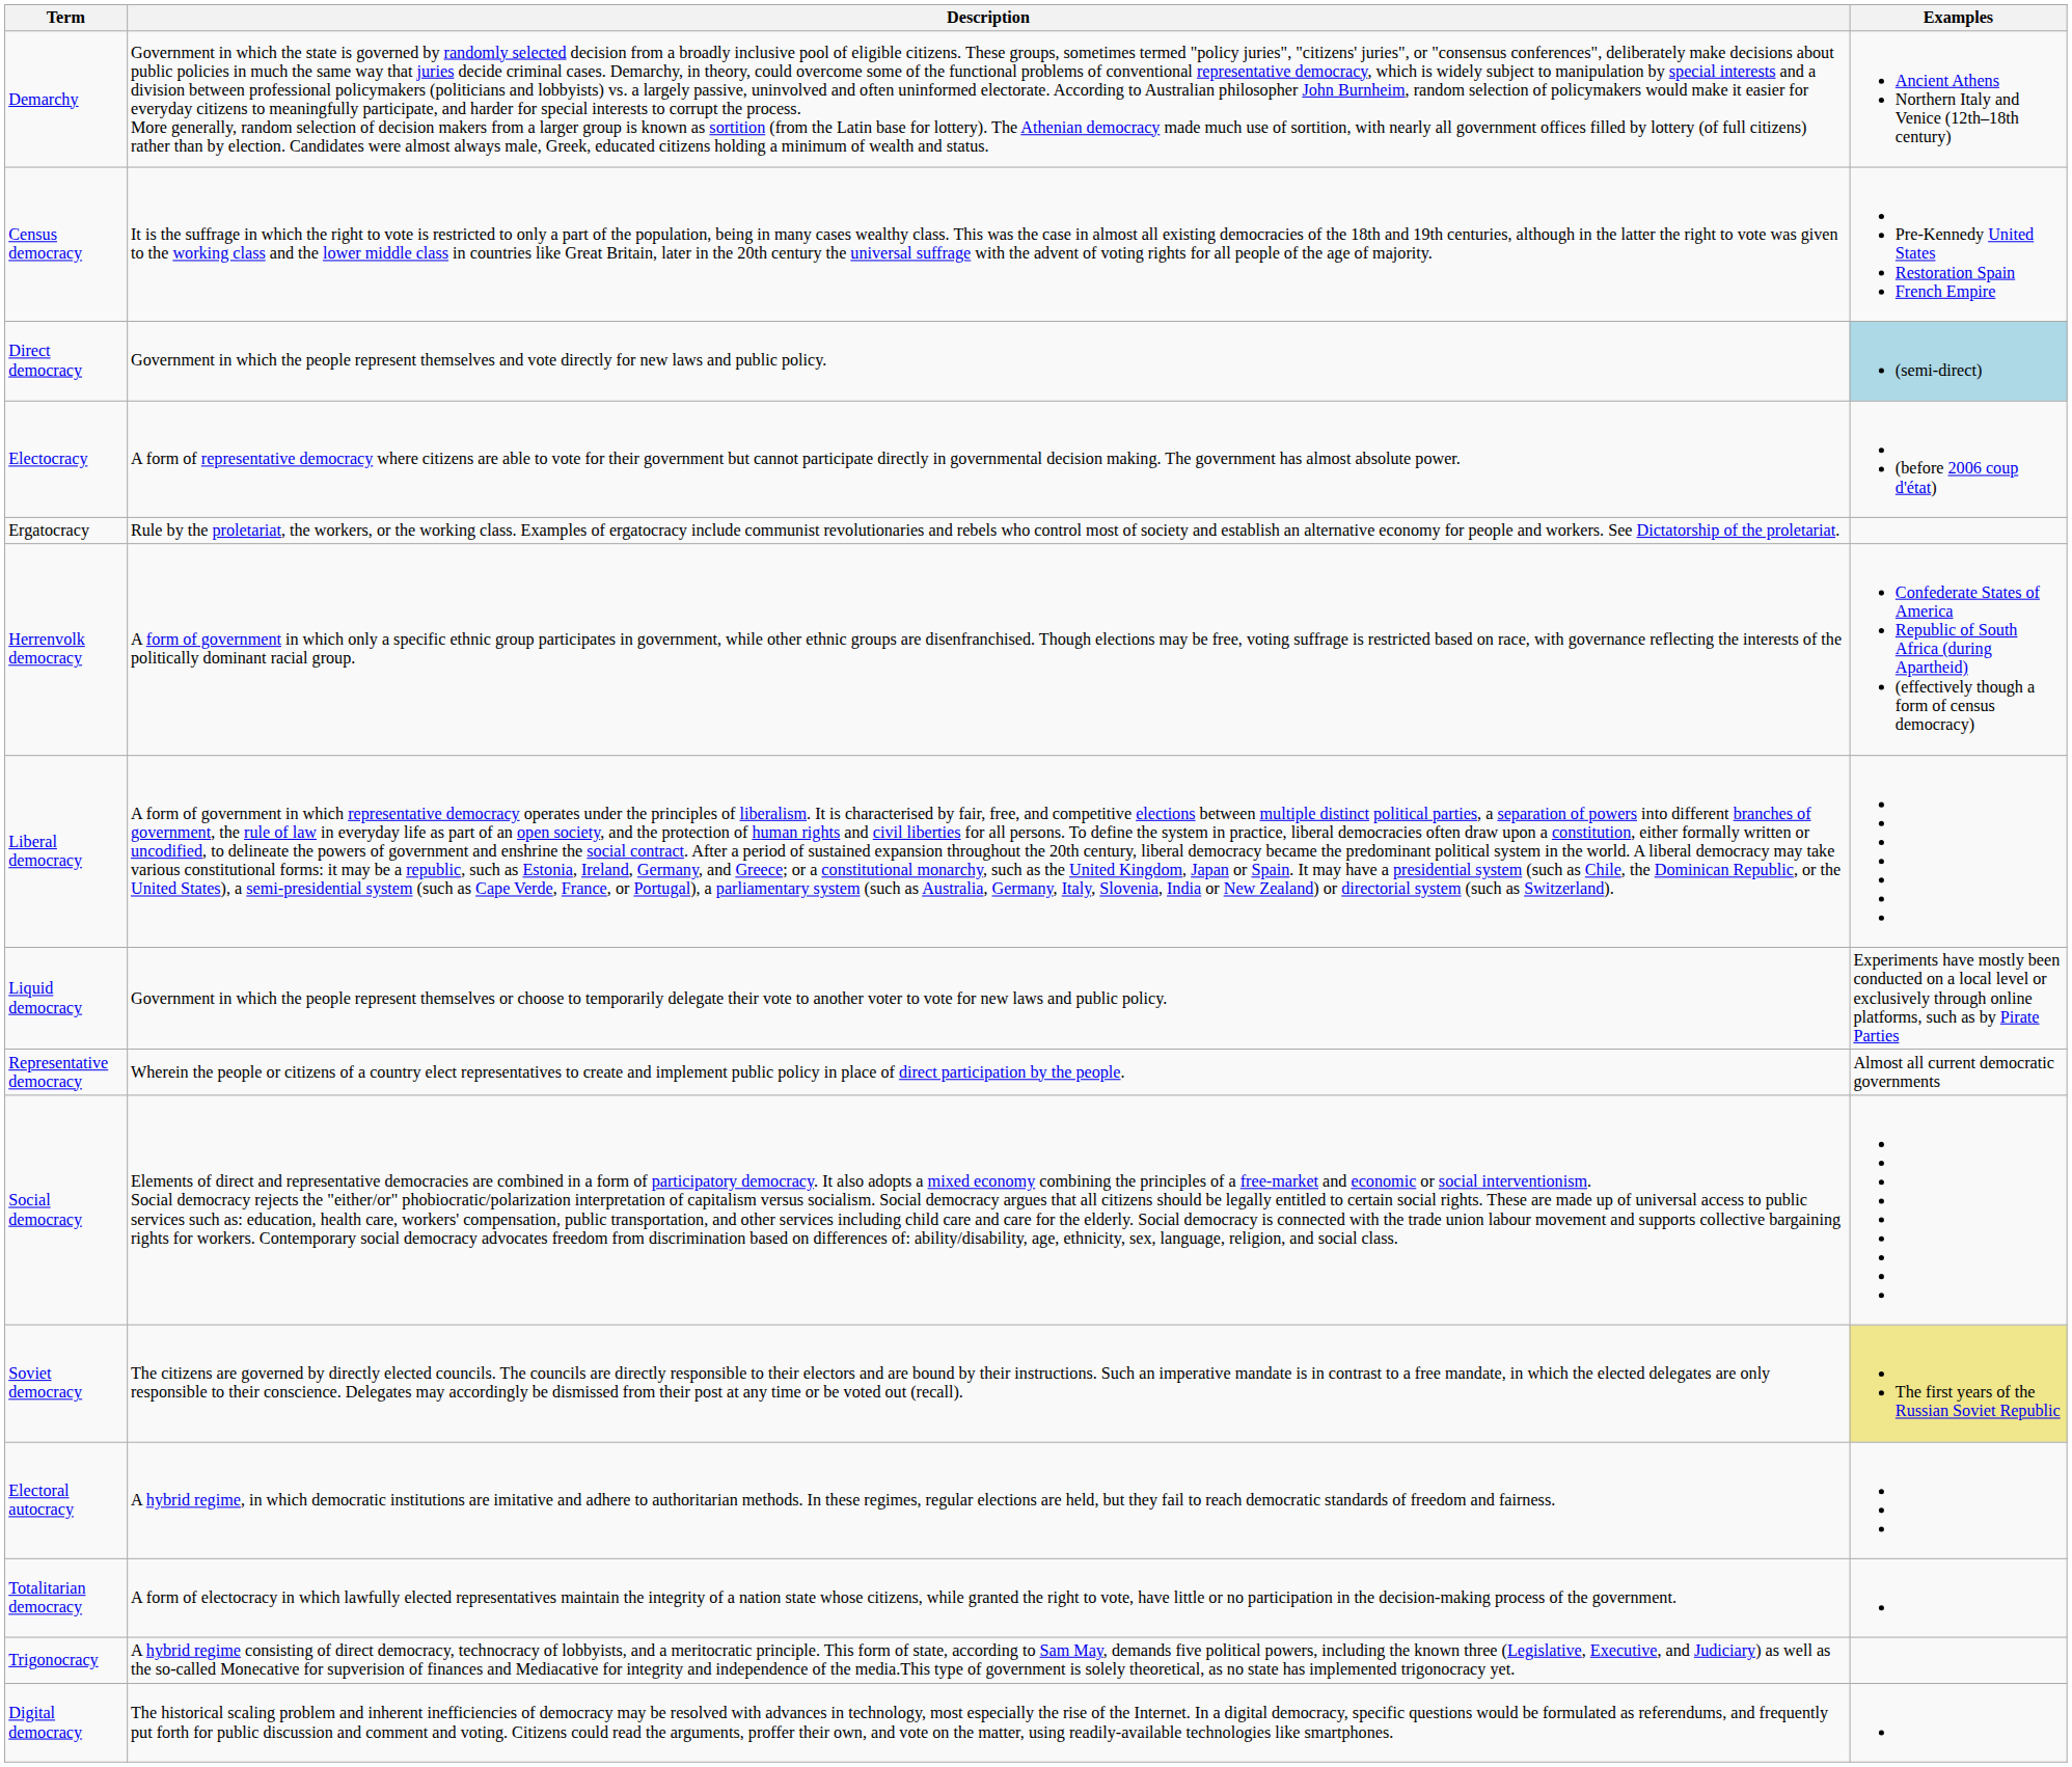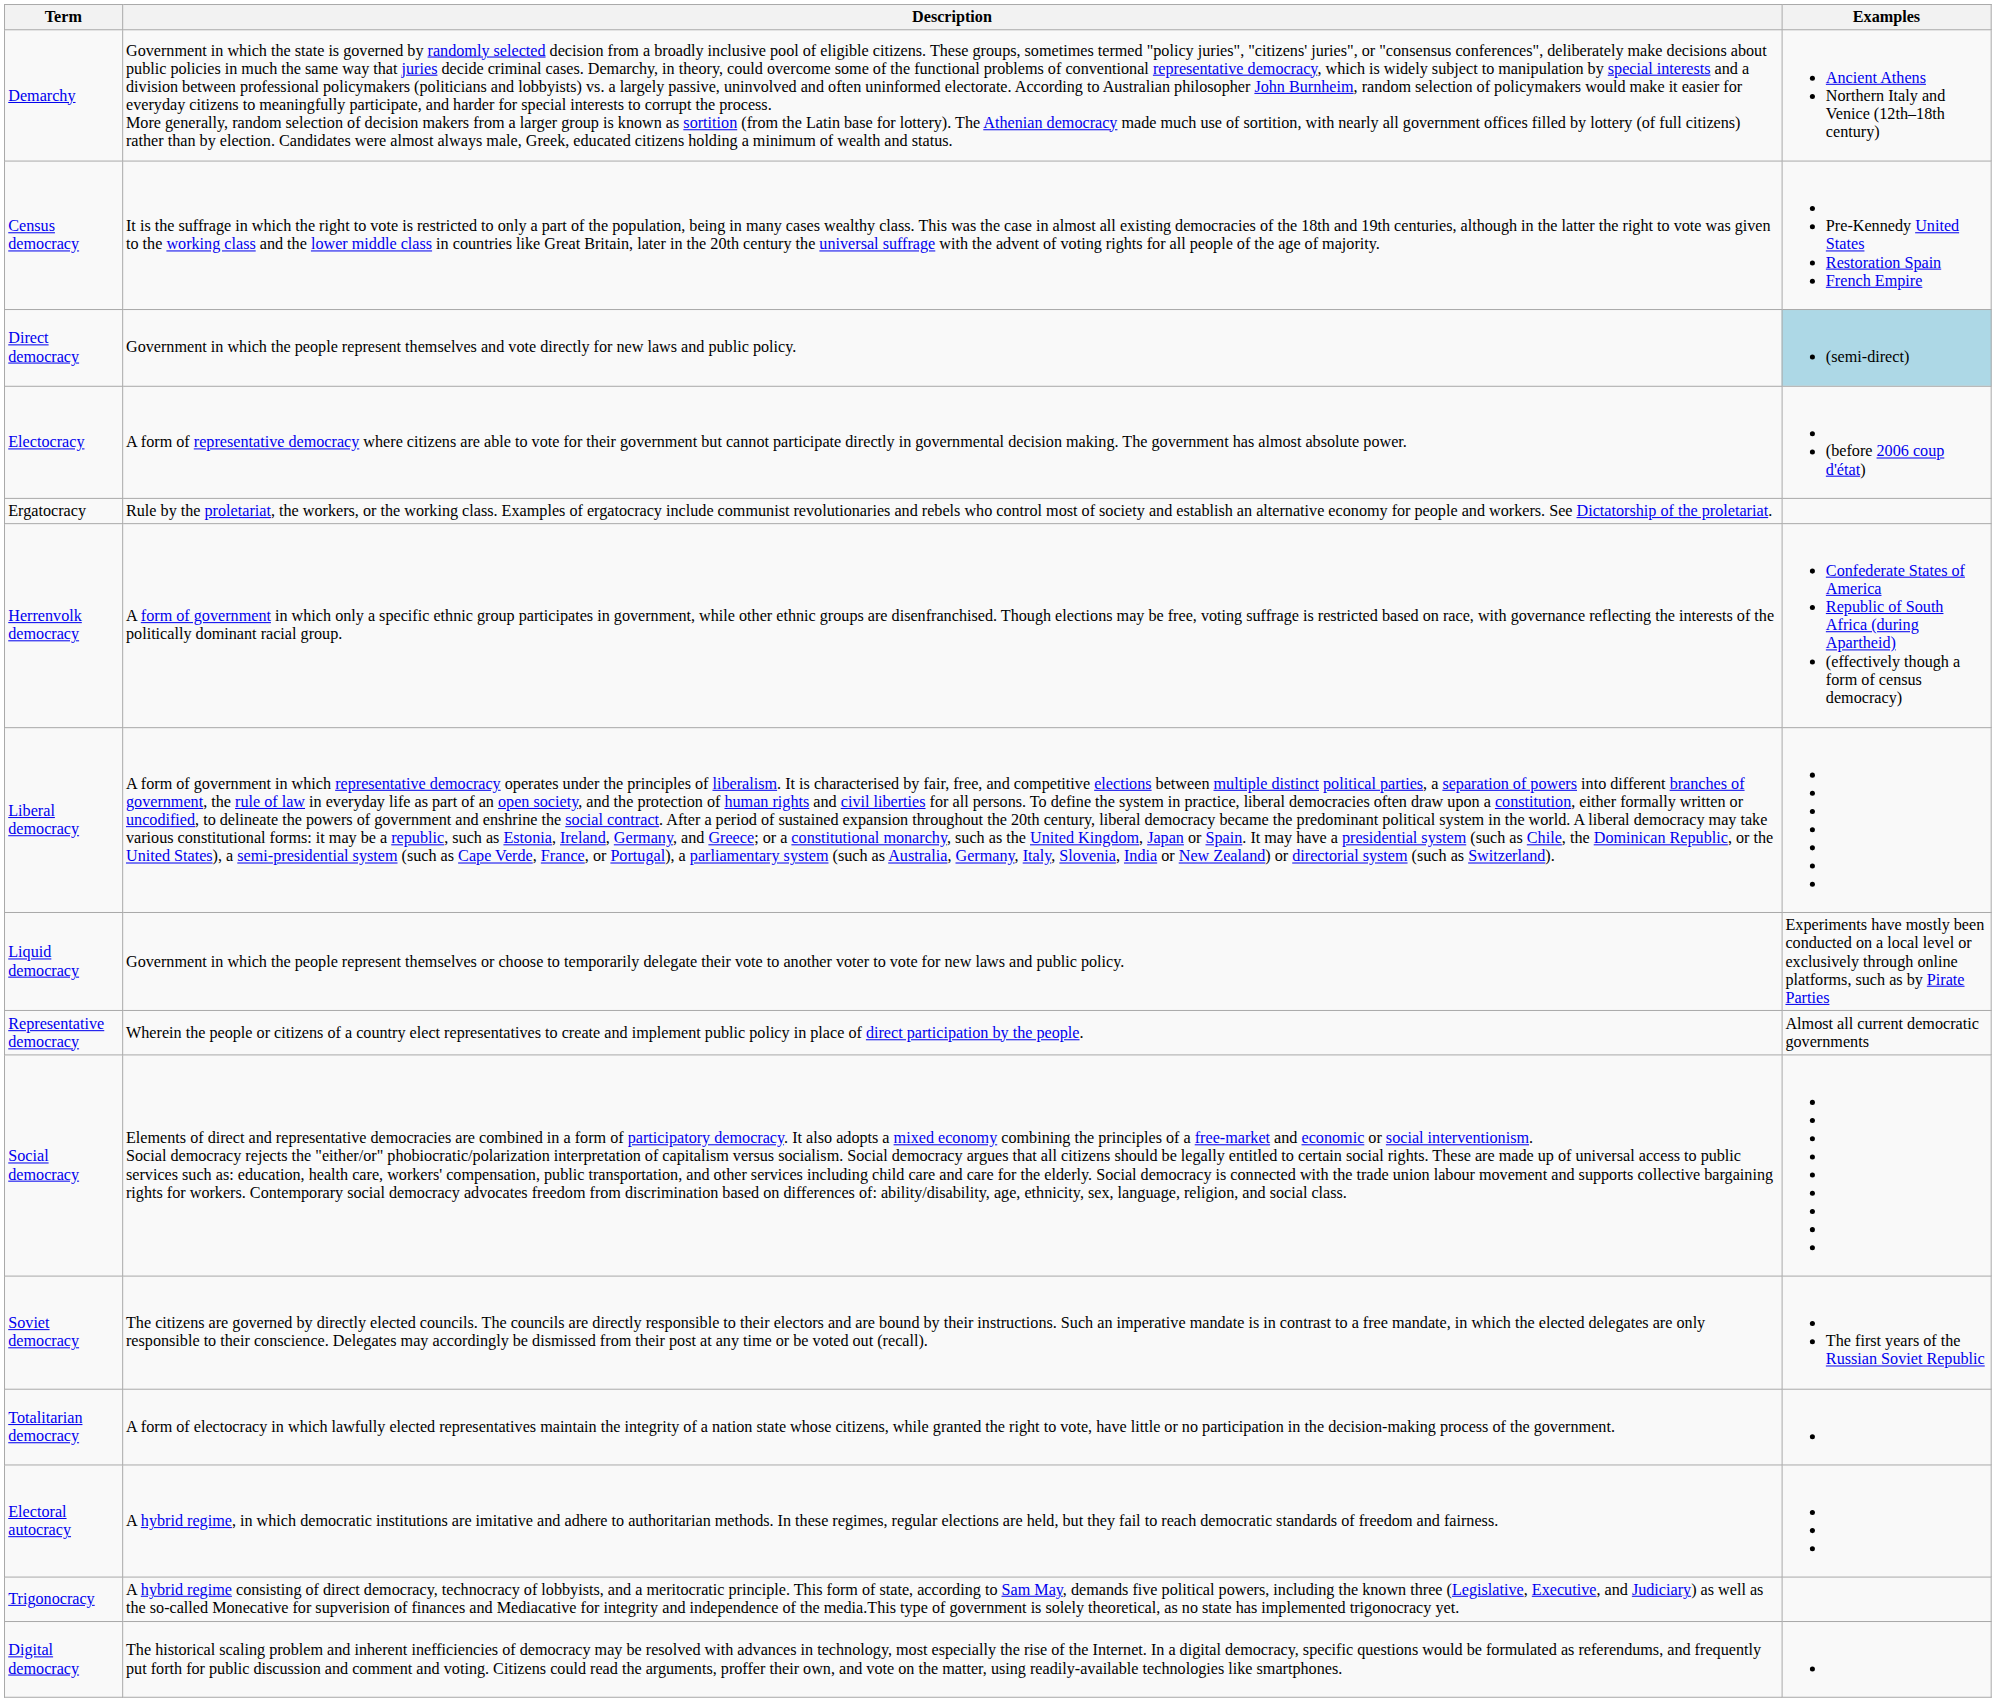Soviet democracy | Examples: khaki background -> no background
rows swapped: Totalitarian democracy <-> Electoral autocracy
